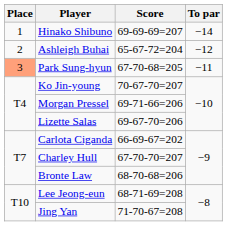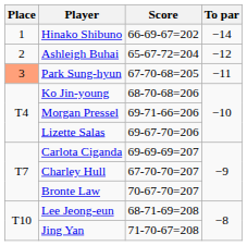Hinako Shibuno | Score: 69-69-69=207 -> 66-69-67=202
Ko Jin-young | Score: 70-67-70=207 -> 68-70-68=206
Carlota Ciganda | Score: 66-69-67=202 -> 69-69-69=207
Bronte Law | Score: 68-70-68=206 -> 70-67-70=207
